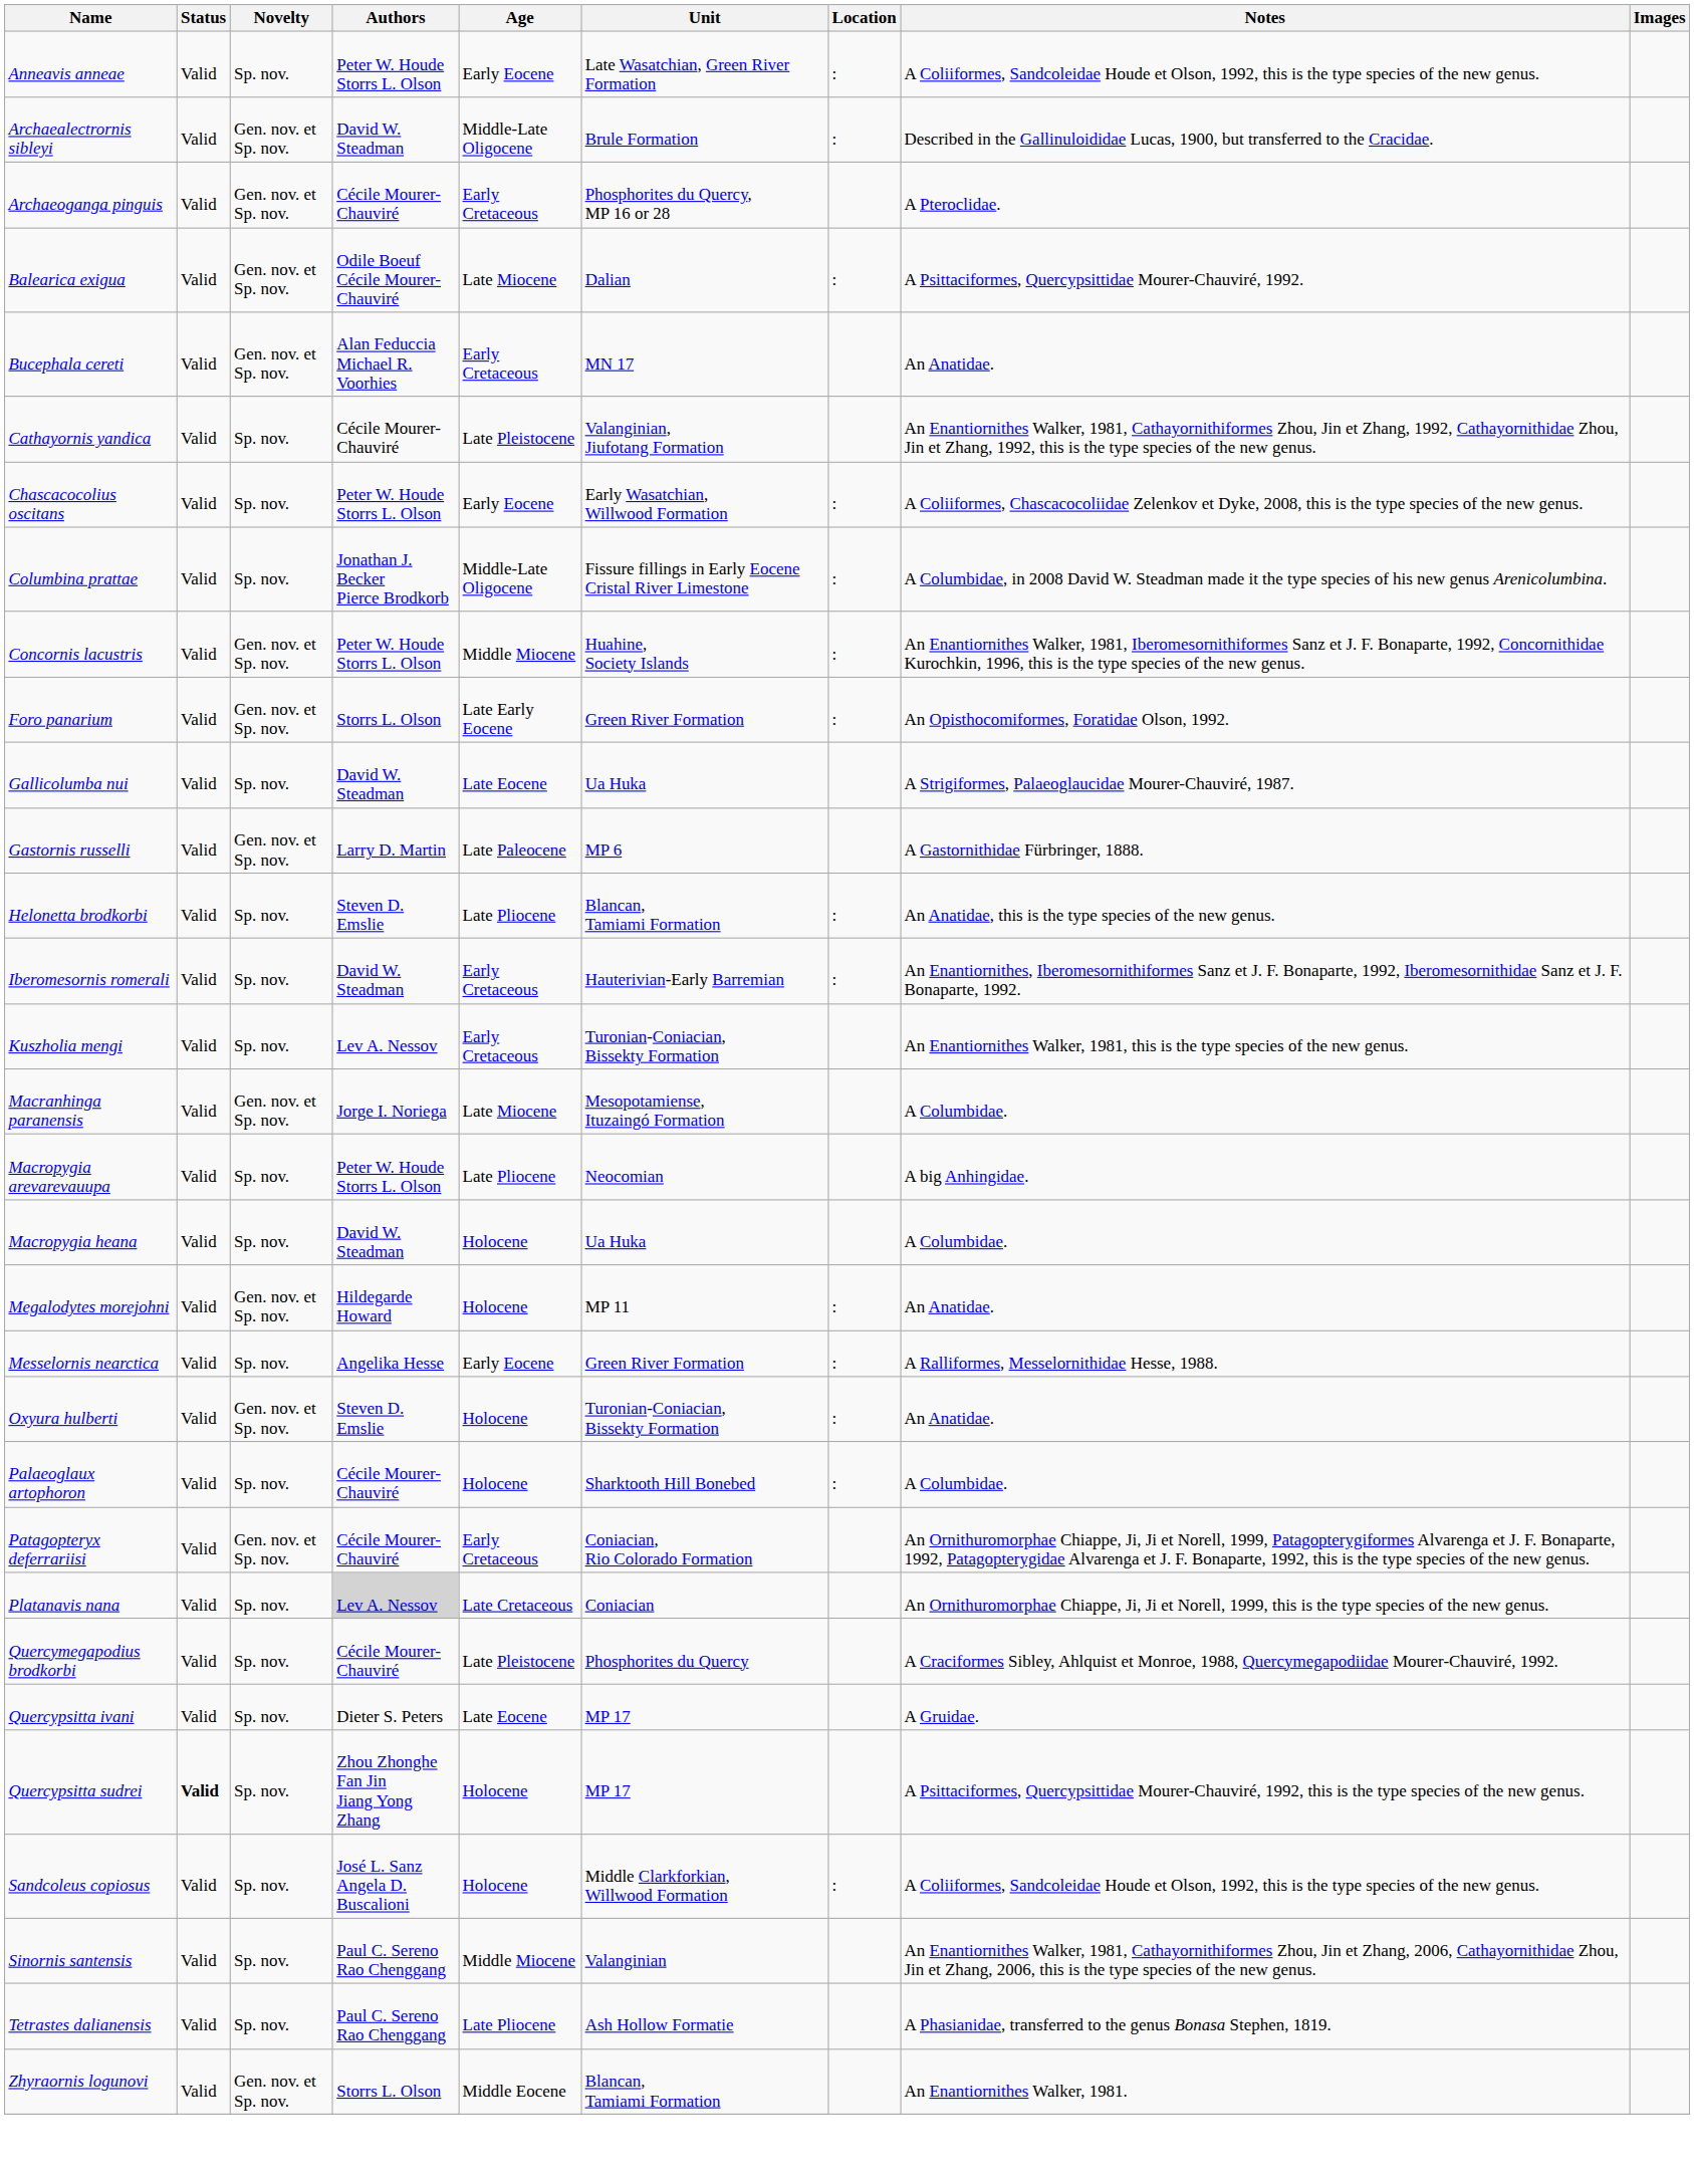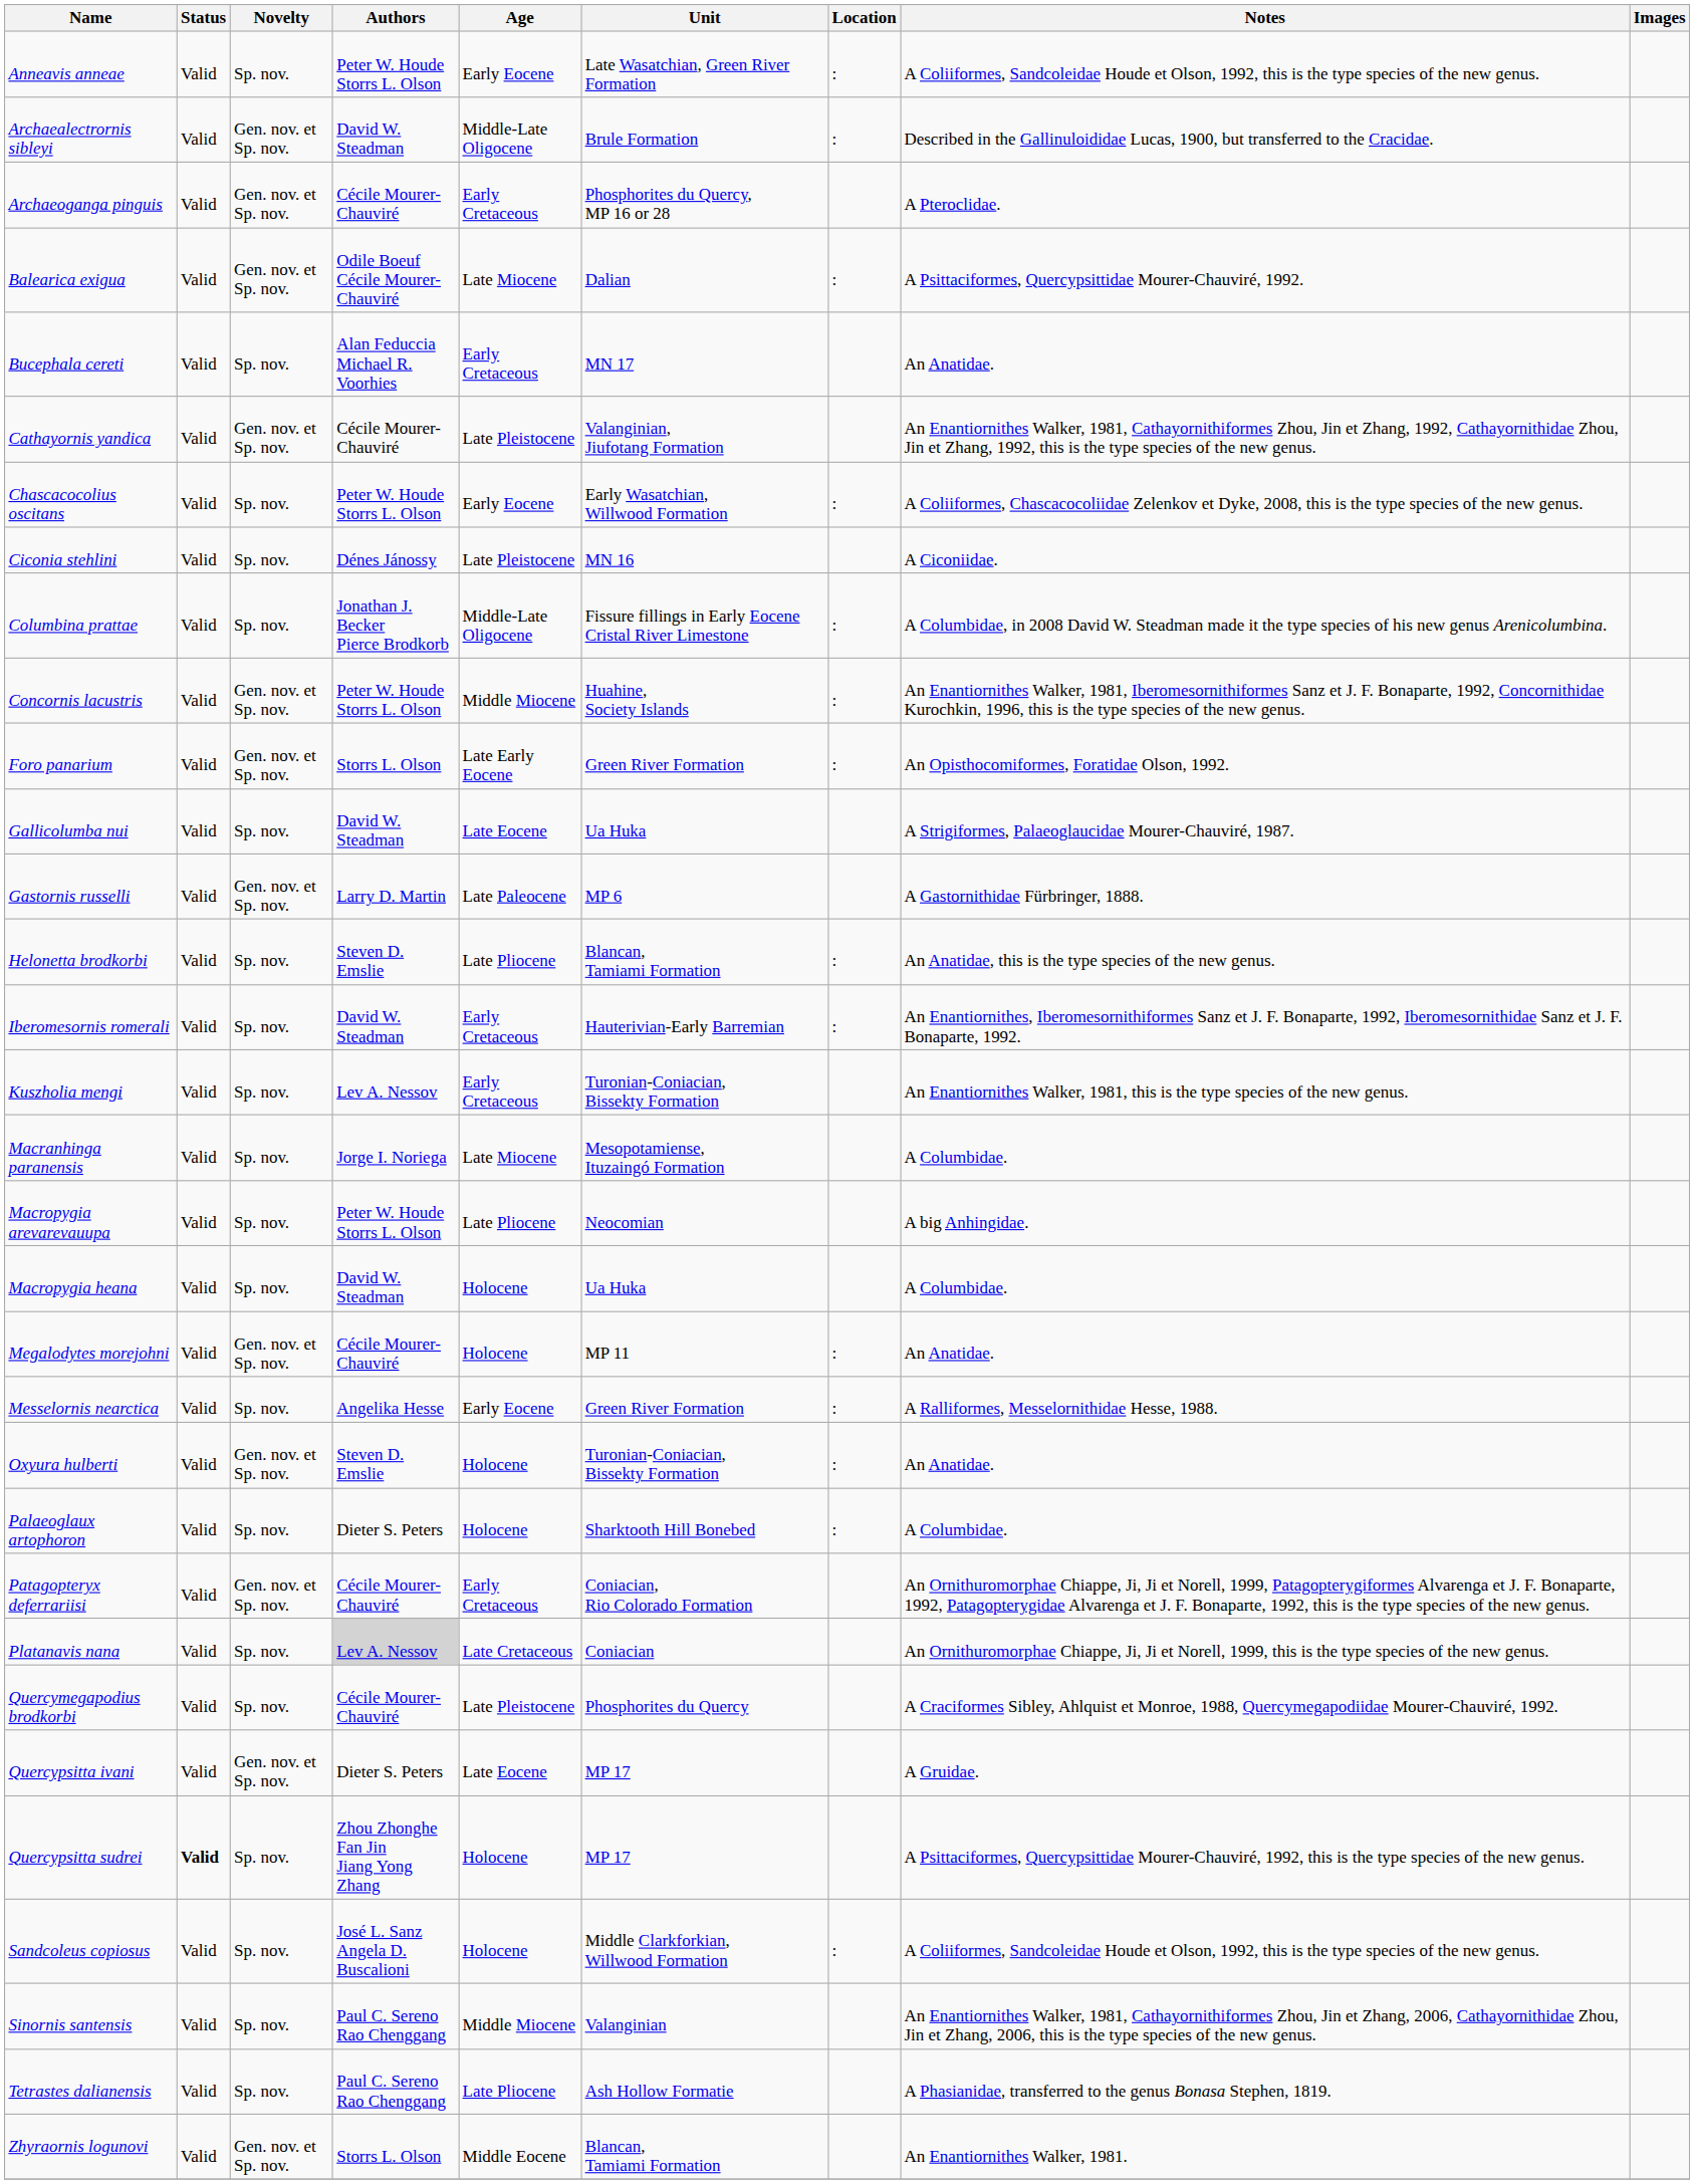Bucephala cereti | Novelty: Gen. nov. et Sp. nov. -> Sp. nov.
Cathayornis yandica | Novelty: Sp. nov. -> Gen. nov. et Sp. nov.
+ row: Ciconia stehlini | Valid | Sp. nov. | Dénes Jánossy | Late Pleistocene | MN 16 | A Ciconiidae.
Macranhinga paranensis | Novelty: Gen. nov. et Sp. nov. -> Sp. nov.
Megalodytes morejohni | Authors: Hildegarde Howard -> Cécile Mourer-Chauviré
Palaeoglaux artophoron | Authors: Cécile Mourer-Chauviré -> Dieter S. Peters
Quercypsitta ivani | Novelty: Sp. nov. -> Gen. nov. et Sp. nov.
